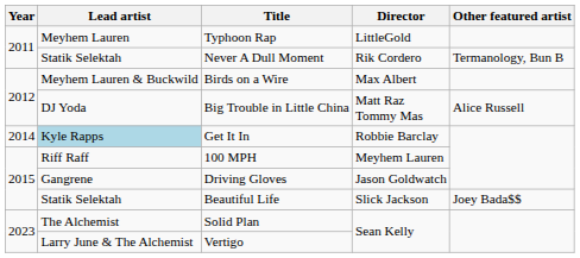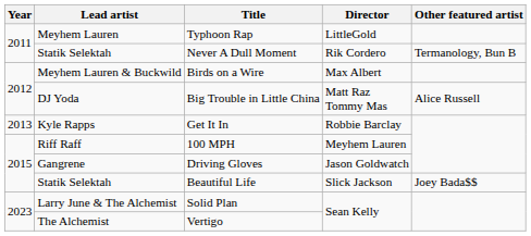Get It In | Year: 2014 -> 2013
Get It In | Lead artist: lightblue background -> no background
Solid Plan | Lead artist: The Alchemist -> Larry June & The Alchemist
Vertigo | Lead artist: Larry June & The Alchemist -> The Alchemist
